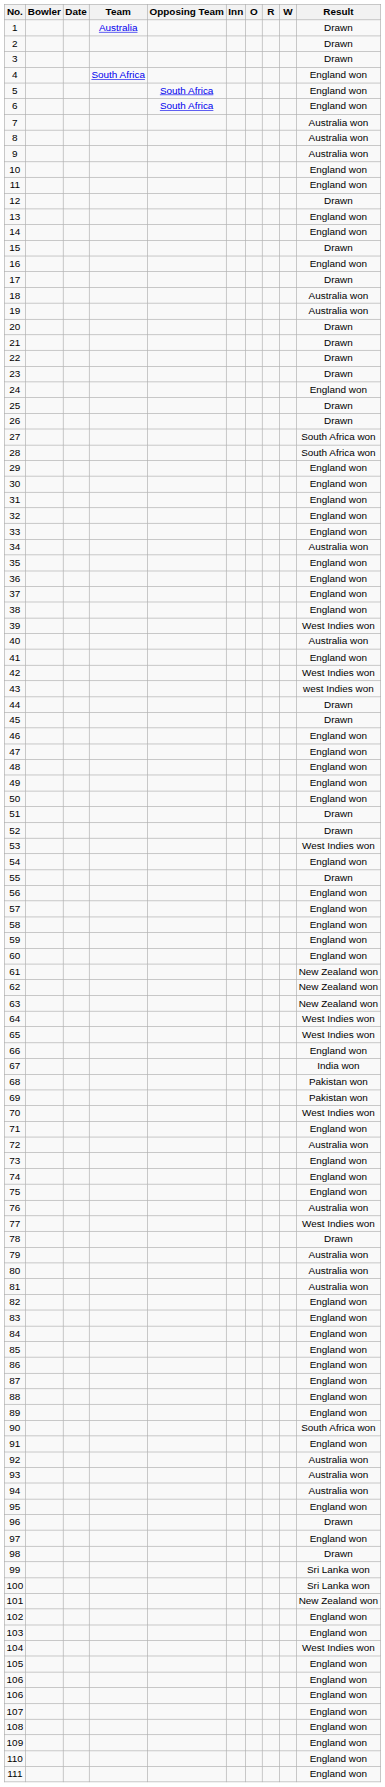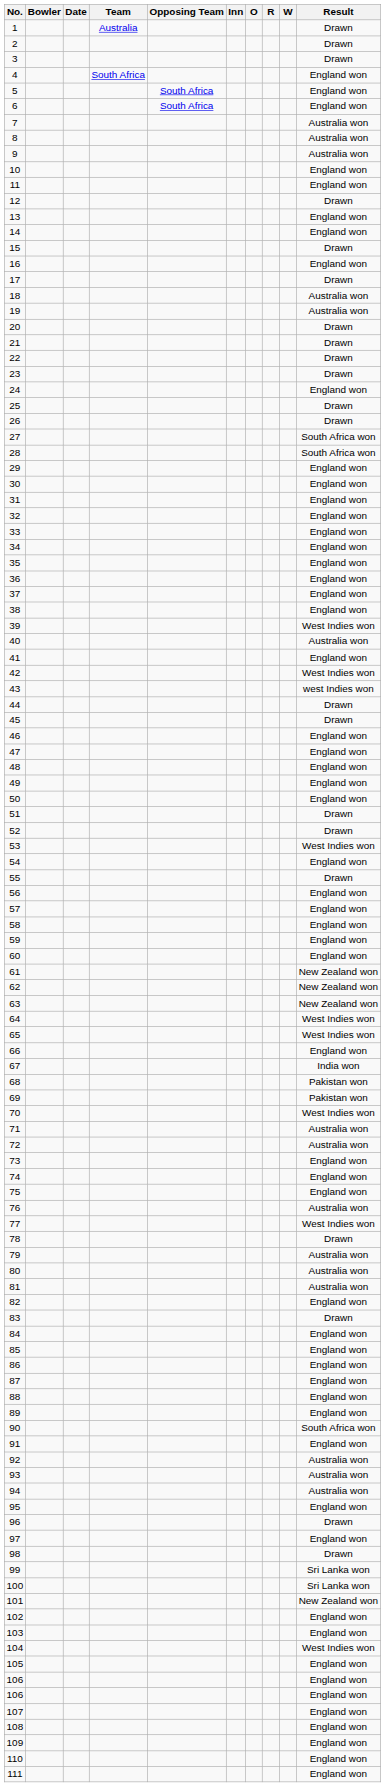34 | Result: Australia won -> England won
71 | Result: England won -> Australia won
83 | Result: England won -> Drawn
